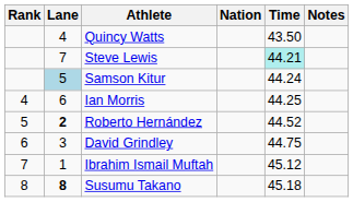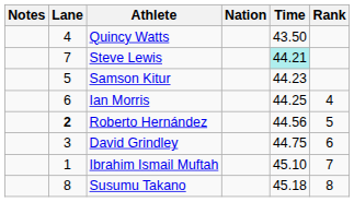columns swapped: Rank <-> Notes
Samson Kitur | Lane: lightblue background -> no background
Samson Kitur | Time: 44.24 -> 44.23
Roberto Hernández | Time: 44.52 -> 44.56
Ibrahim Ismail Muftah | Time: 45.12 -> 45.10
Susumu Takano | Lane: bold -> normal
